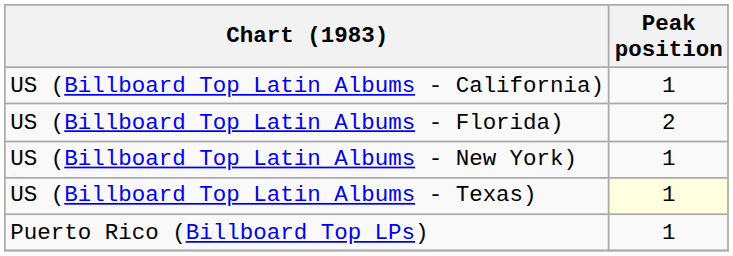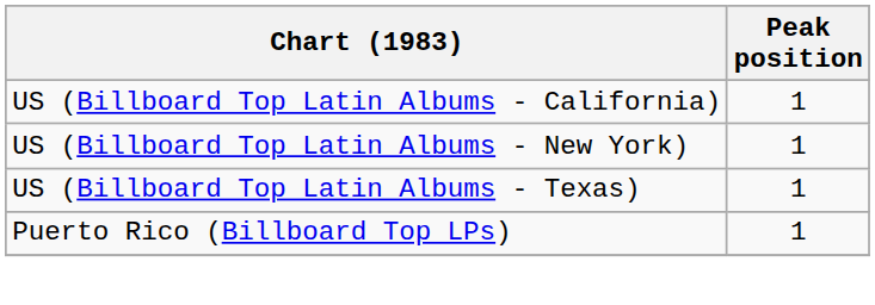- row: US (Billboard Top Latin Albums - Florida) | 2
US (Billboard Top Latin Albums - Texas) | Peak position: lightyellow background -> no background
